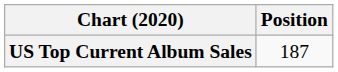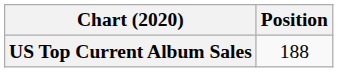US Top Current Album Sales | Position: 187 -> 188
